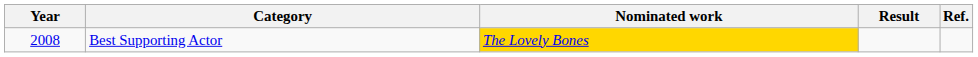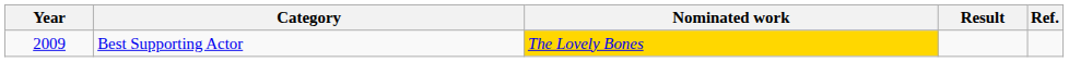Best Supporting Actor | Year: 2008 -> 2009
